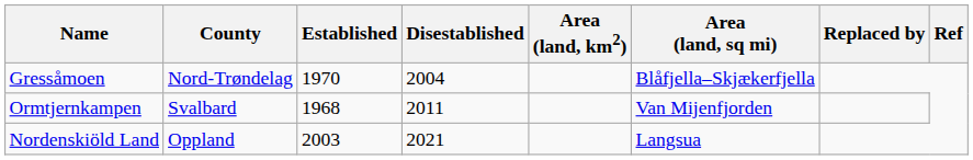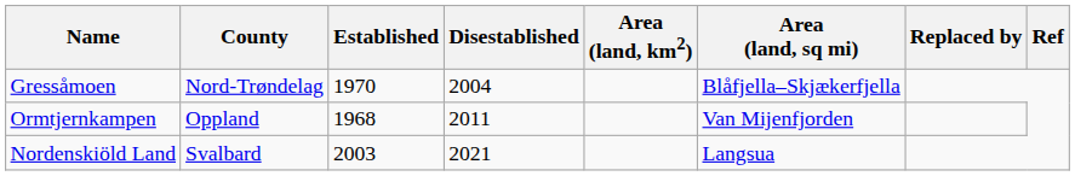Ormtjernkampen | County: Svalbard -> Oppland
Nordenskiöld Land | County: Oppland -> Svalbard
